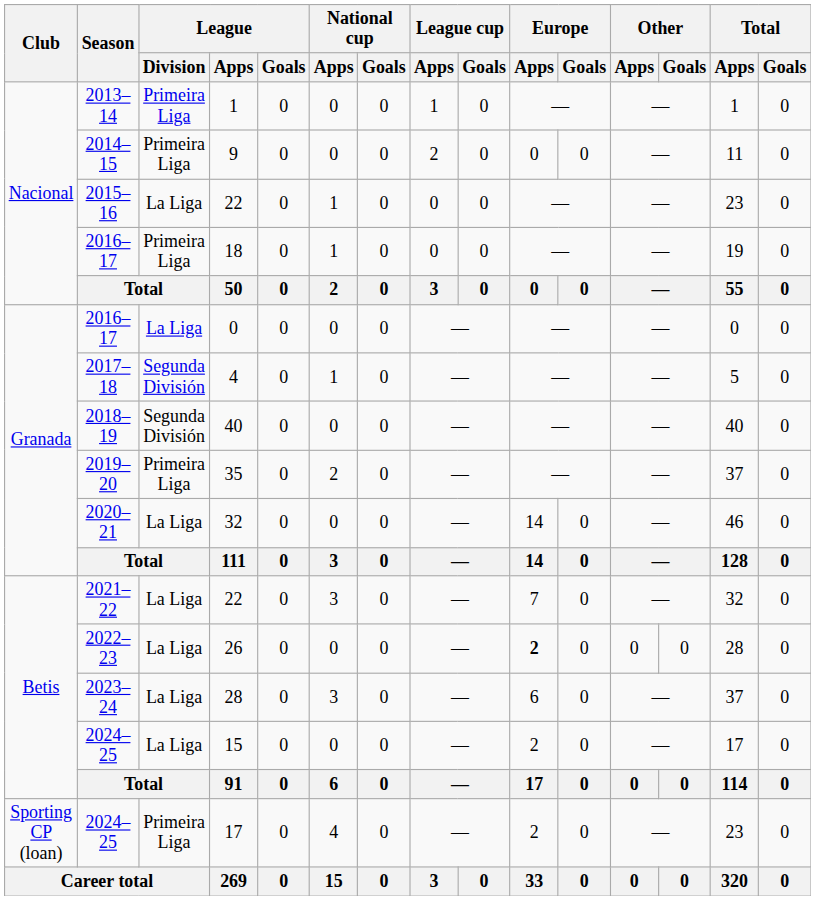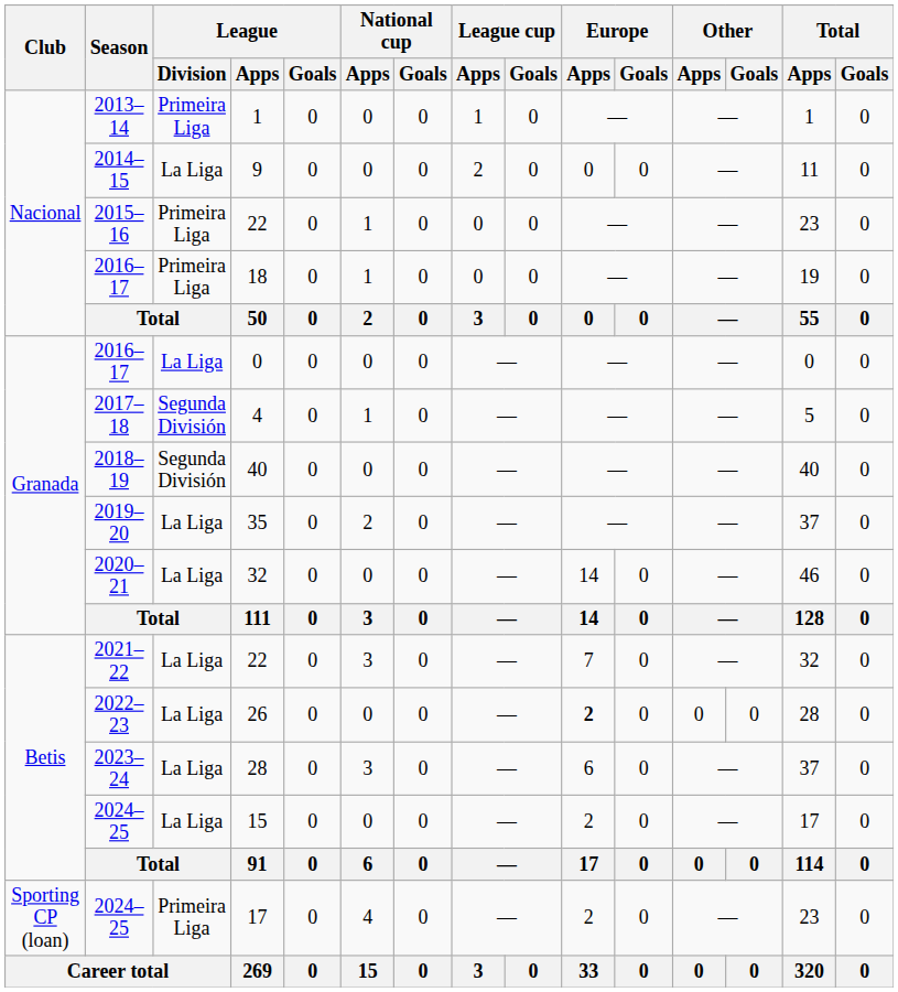9 | League / Division: Primeira Liga -> La Liga
2015–16 / 22 | League / Division: La Liga -> Primeira Liga
35 | League / Division: Primeira Liga -> La Liga
